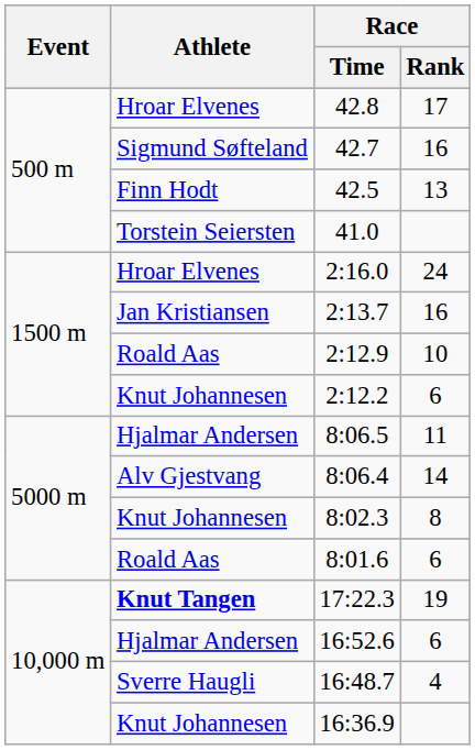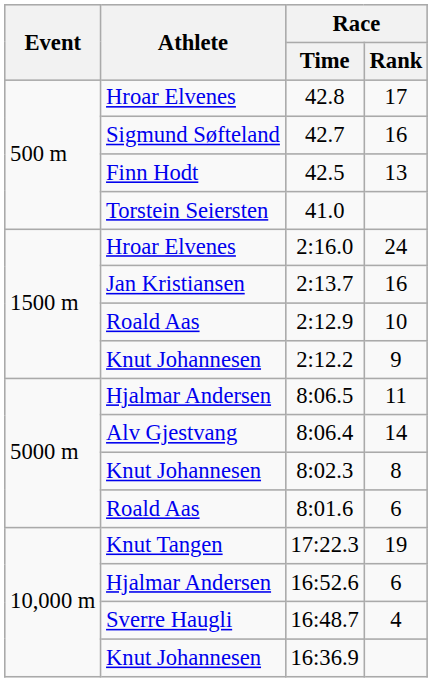2:12.2 | Race / Rank: 6 -> 9
17:22.3 | Athlete: bold -> normal
